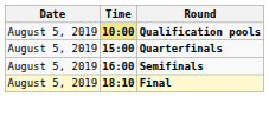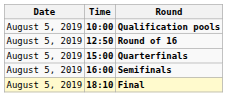Qualification pools | Time: khaki background -> no background
+ row: August 5, 2019 | 12:50 | Round of 16
